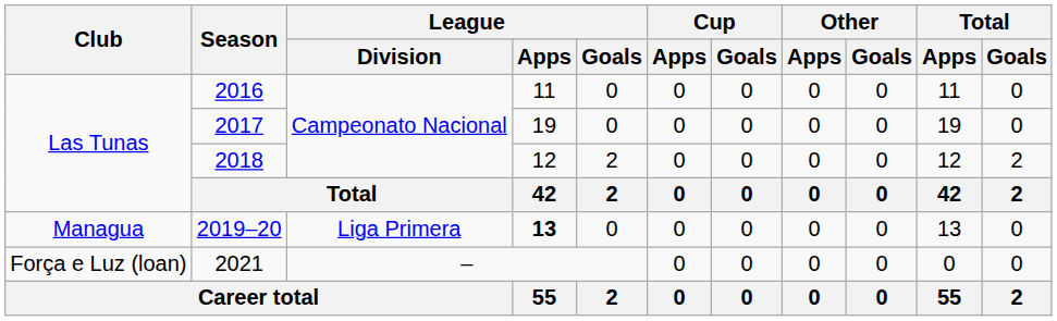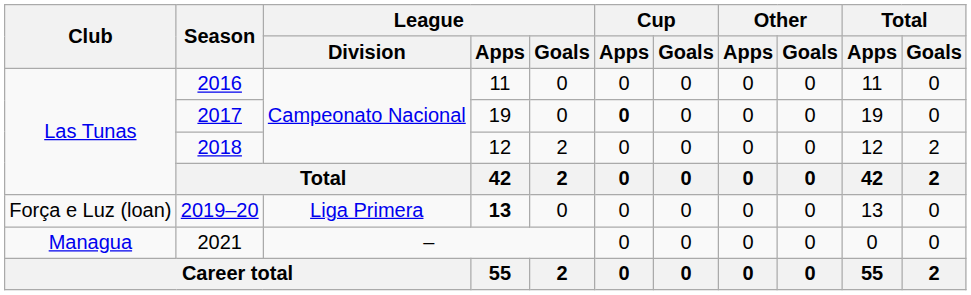2017 | Cup / Apps: normal -> bold
2019–20 | Club: Managua -> Força e Luz (loan)
2021 | Club: Força e Luz (loan) -> Managua
